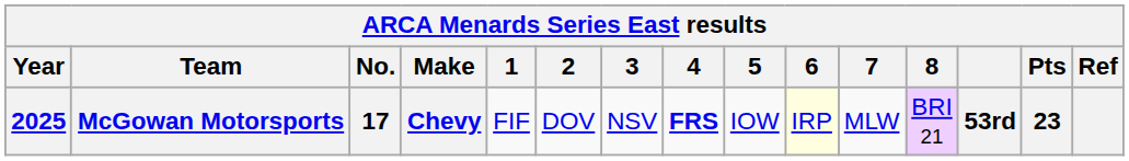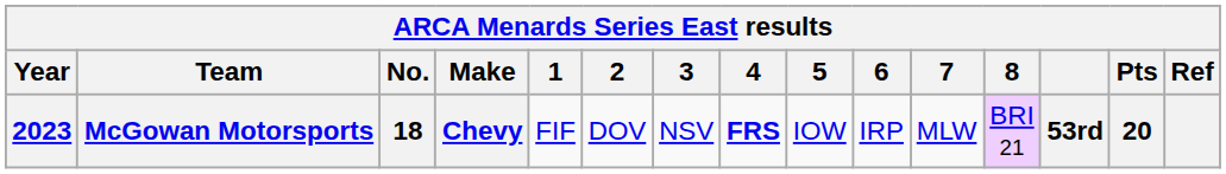McGowan Motorsports | Year: 2025 -> 2023
McGowan Motorsports | No.: 17 -> 18
McGowan Motorsports | 6: lightyellow background -> no background
McGowan Motorsports | Pts: 23 -> 20
